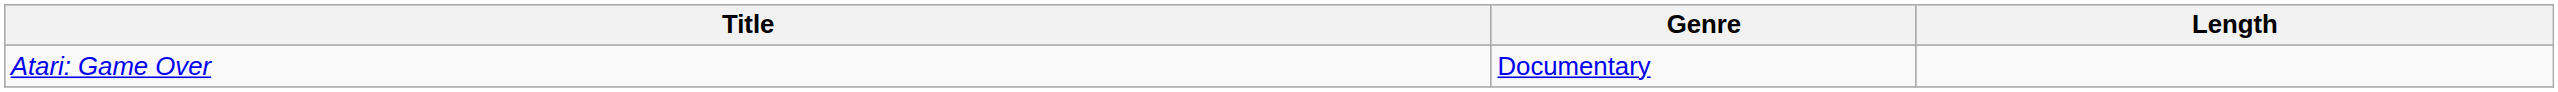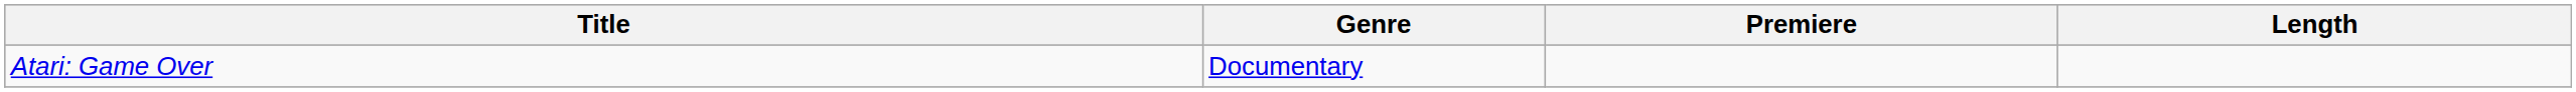+ column: Premiere
